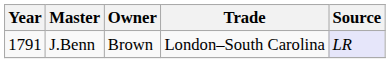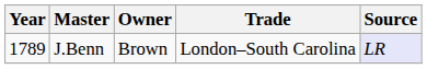J.Benn | Year: 1791 -> 1789
